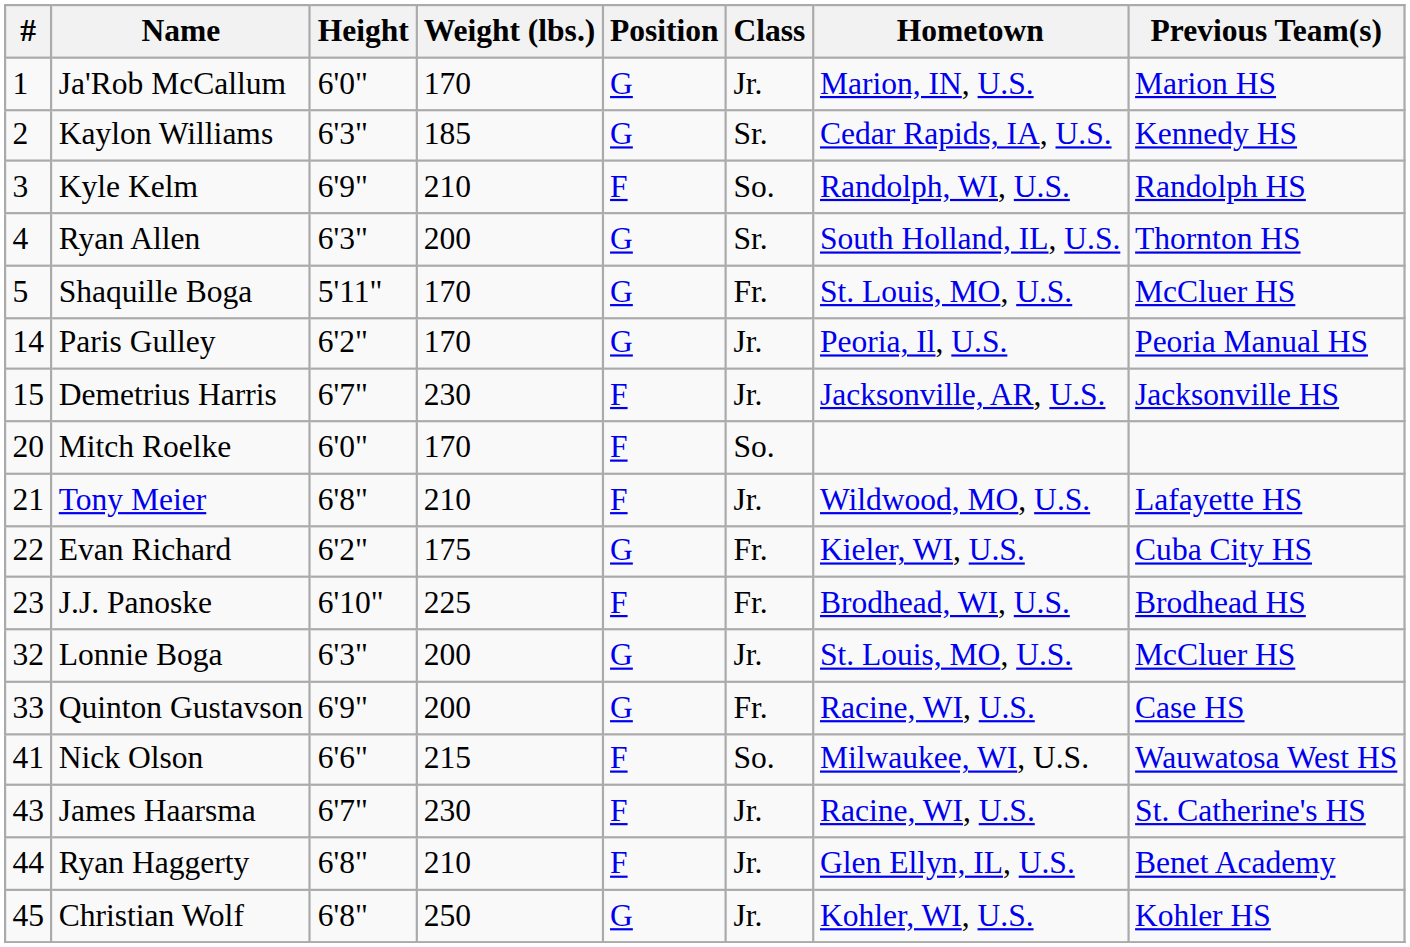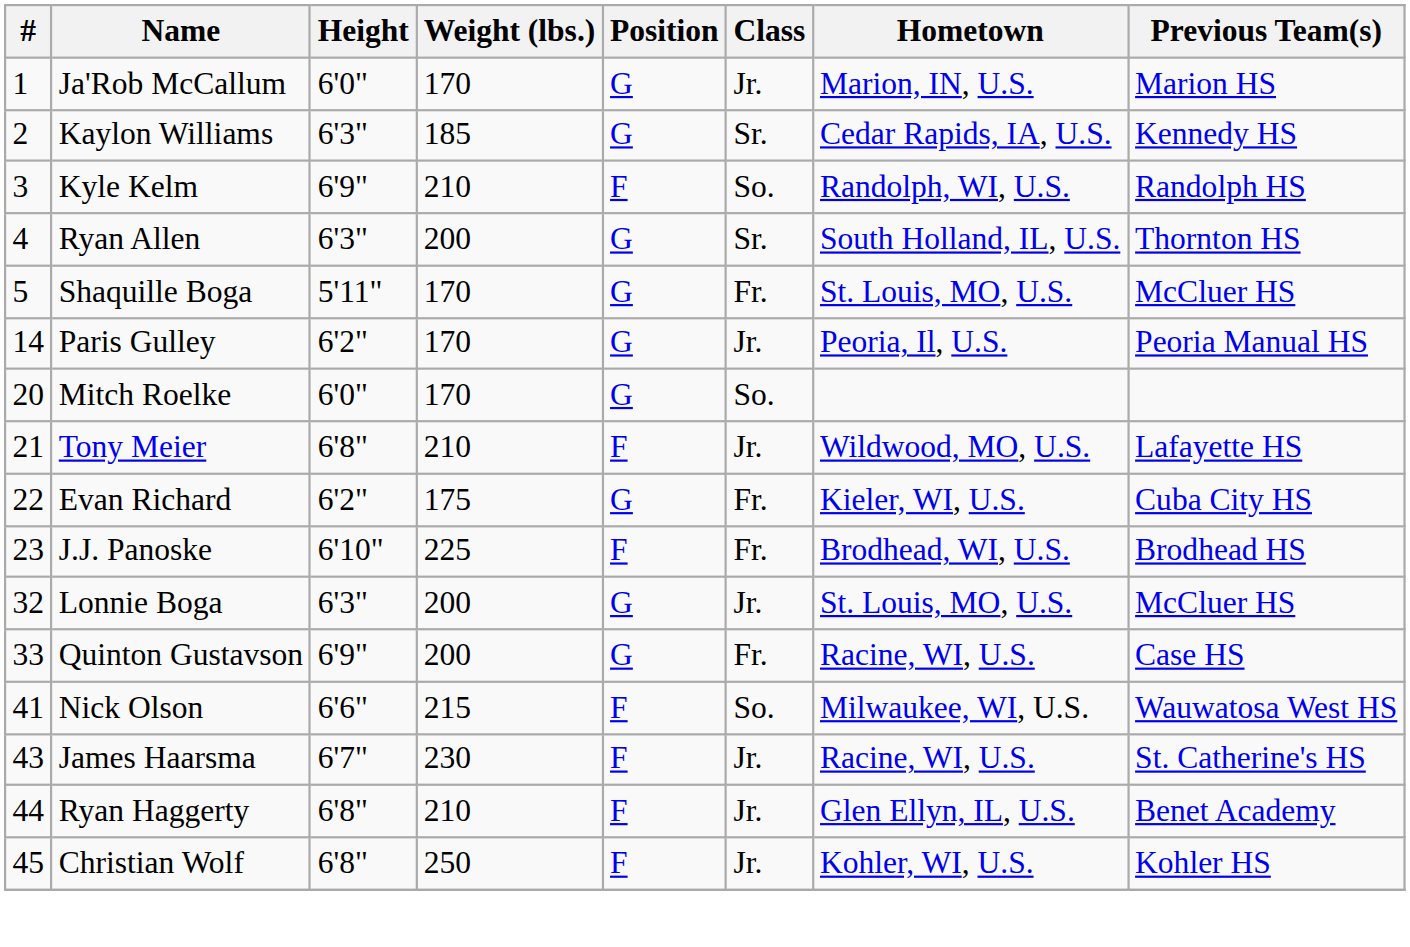- row: 15 | Demetrius Harris | 6'7" | 230 | F | Jr. | Jacksonville, AR, U.S. | Jacksonville HS
Mitch Roelke | Position: F -> G
Christian Wolf | Position: G -> F
